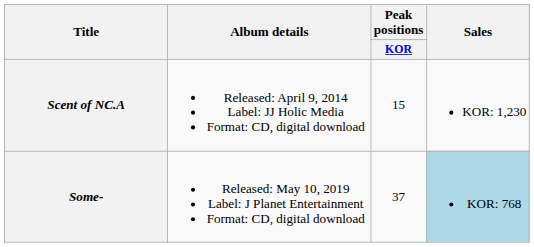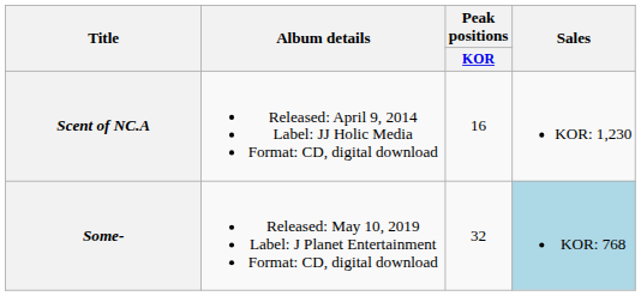Scent of NC.A | Peak positions / KOR: 15 -> 16
Some- | Peak positions / KOR: 37 -> 32
